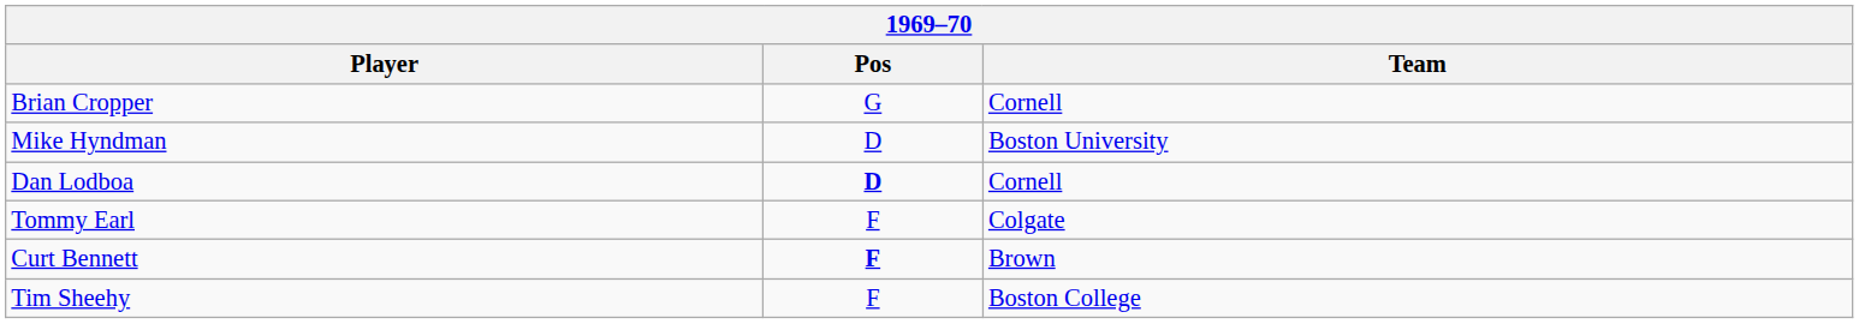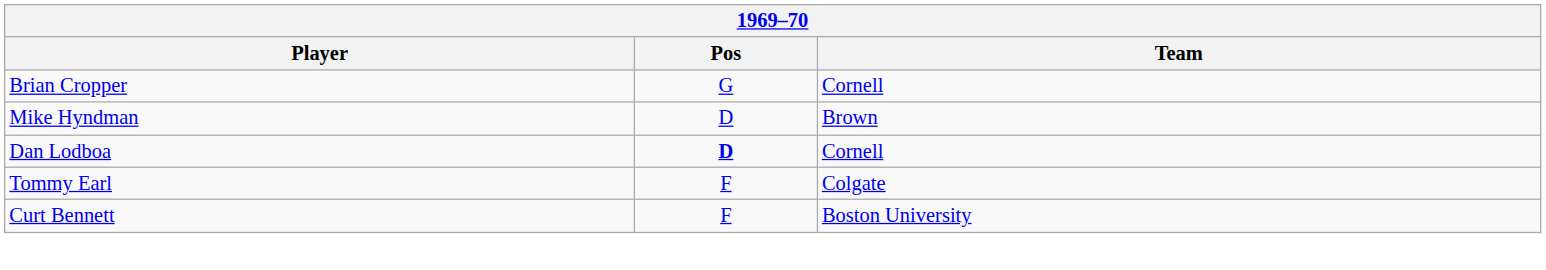Mike Hyndman | Team: Boston University -> Brown
Curt Bennett | Pos: bold -> normal
Curt Bennett | Team: Brown -> Boston University
- row: Tim Sheehy | F | Boston College
